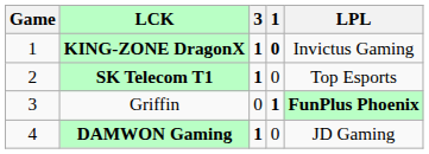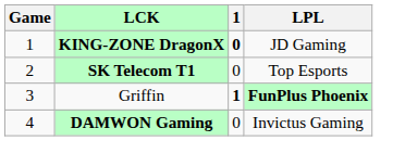- column: 3 | 1 | 1 | 0 | 1
KING-ZONE DragonX | LPL: Invictus Gaming -> JD Gaming
DAMWON Gaming | LPL: JD Gaming -> Invictus Gaming
